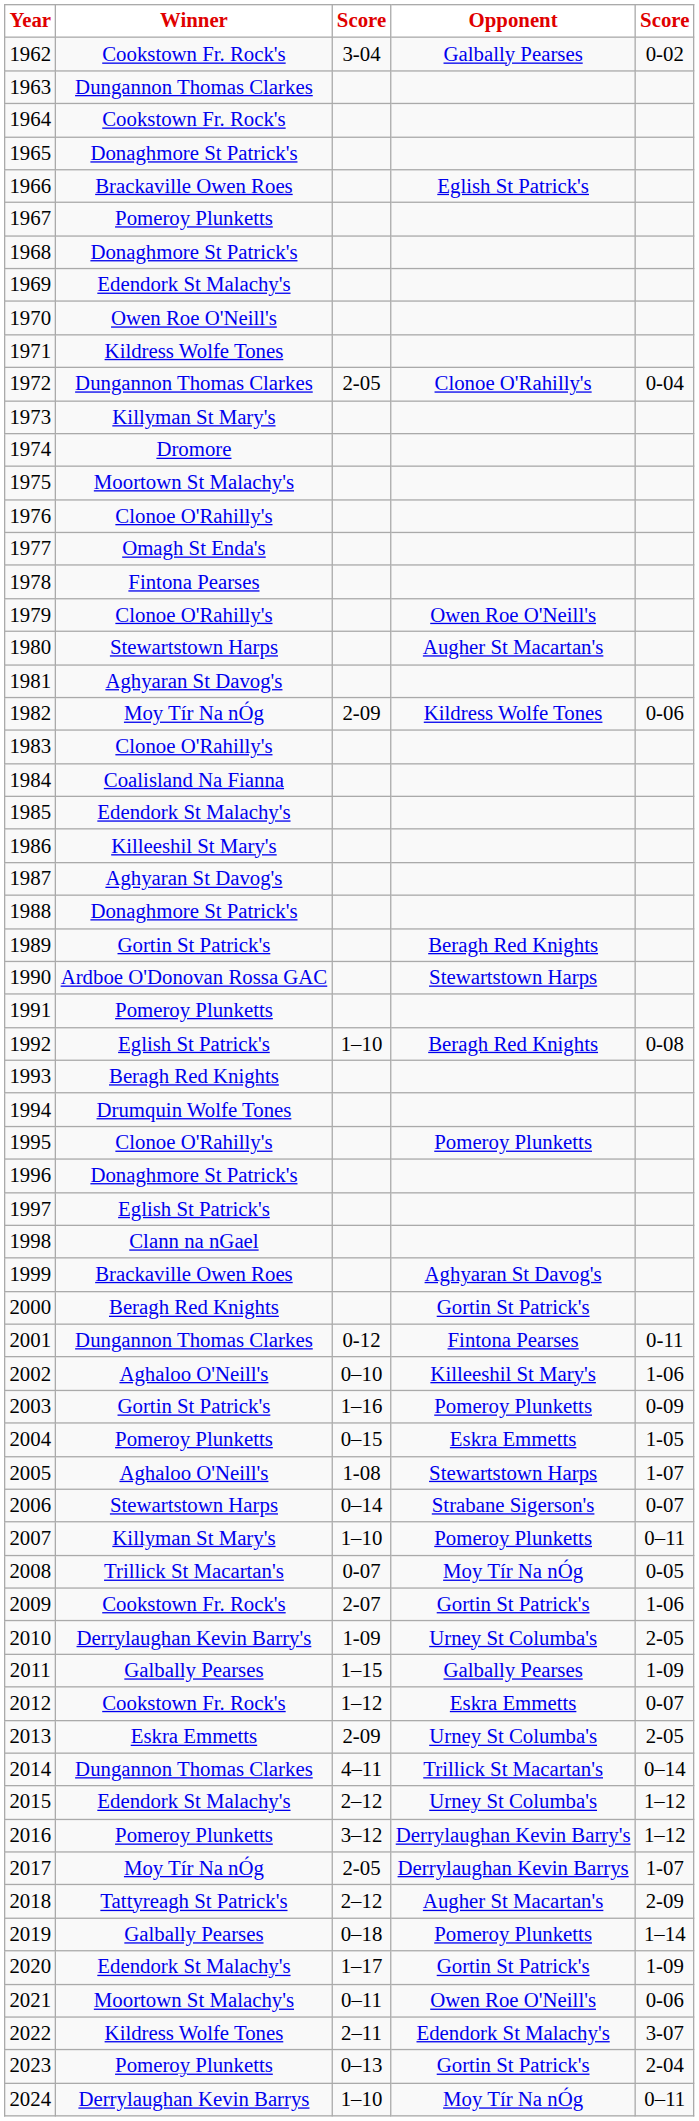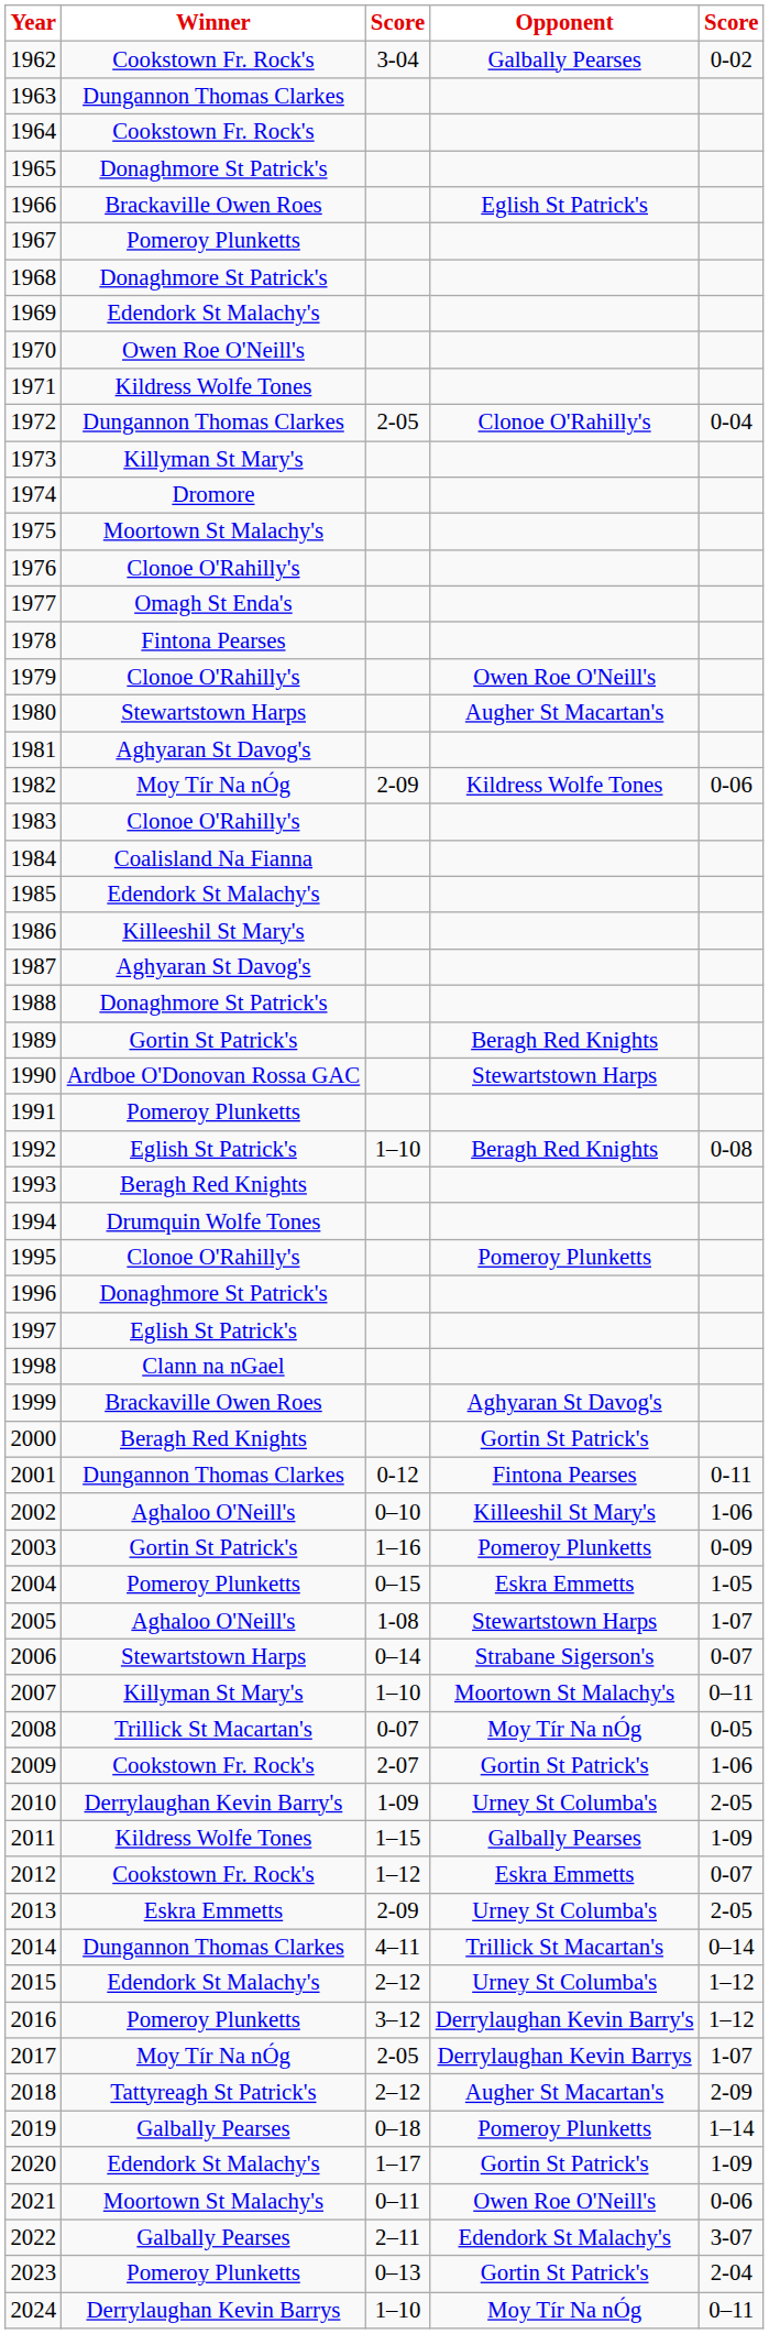2007 | Opponent: Pomeroy Plunketts -> Moortown St Malachy's
2011 | Winner: Galbally Pearses -> Kildress Wolfe Tones
2022 | Winner: Kildress Wolfe Tones -> Galbally Pearses
